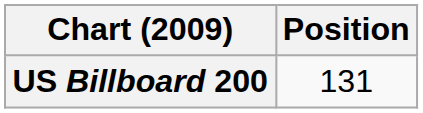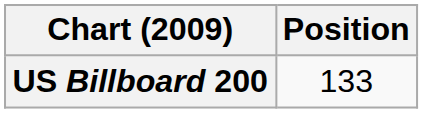US Billboard 200 | Position: 131 -> 133
